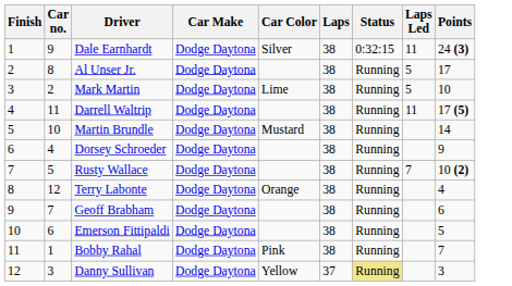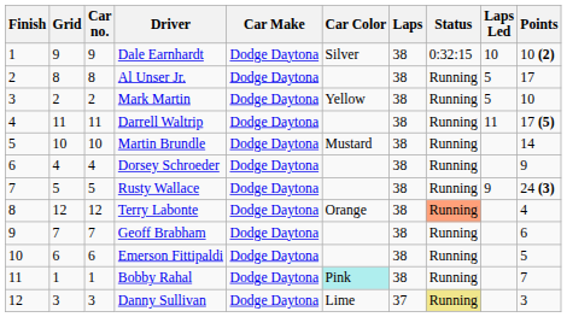+ column: Grid | 9 | 8 | 2 | 11 | 10 | 4 | 5 | 12 | 7 | 6 | 1 | 3
Dale Earnhardt | Laps Led: 11 -> 10
Dale Earnhardt | Points: 24 (3) -> 10 (2)
Mark Martin | Car Color: Lime -> Yellow
Rusty Wallace | Laps Led: 7 -> 9
Rusty Wallace | Points: 10 (2) -> 24 (3)
Terry Labonte | Status: no background -> lightsalmon background
Bobby Rahal | Car Color: no background -> paleturquoise background
Danny Sullivan | Car Color: Yellow -> Lime
